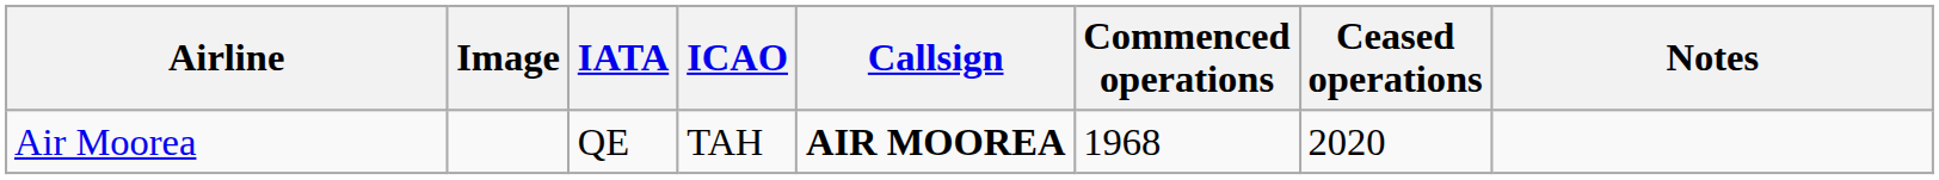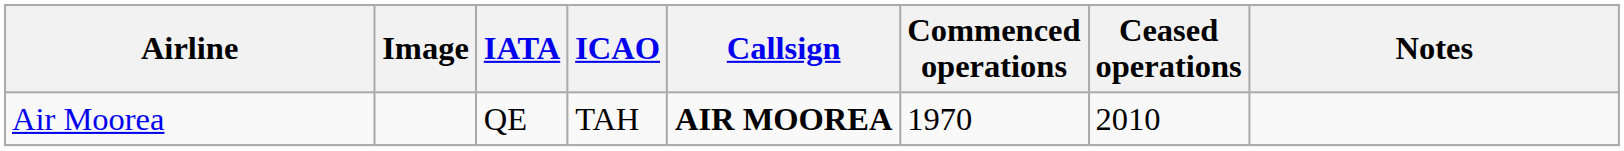Air Moorea | Commenced operations: 1968 -> 1970
Air Moorea | Ceased operations: 2020 -> 2010
